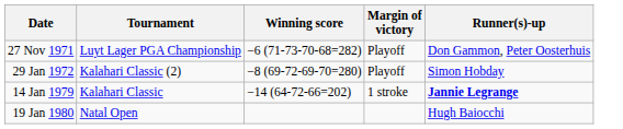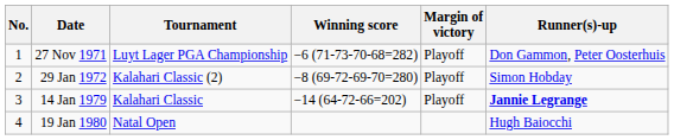+ column: No. | 1 | 2 | 3 | 4
14 Jan 1979 | Margin of victory: 1 stroke -> Playoff
